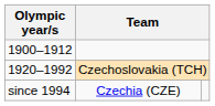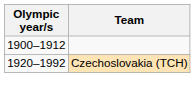- row: since 1994 | Czechia (CZE)
